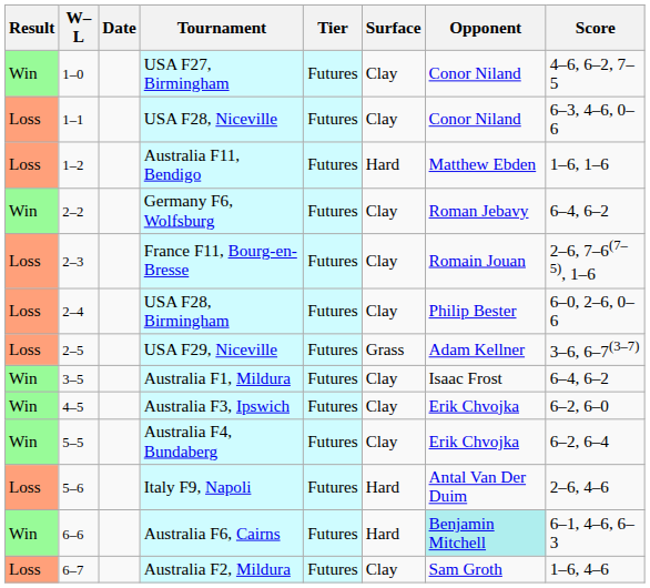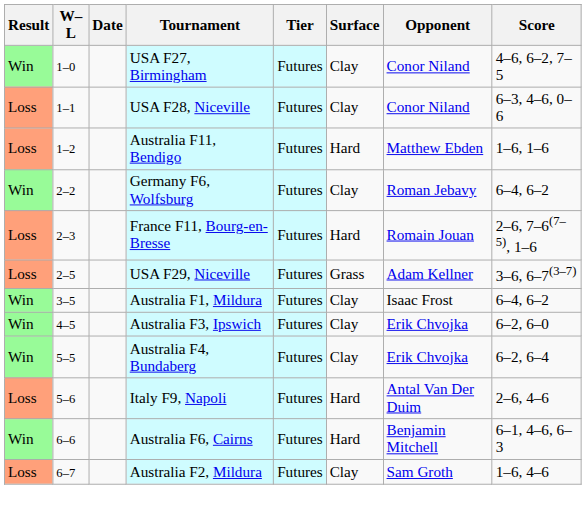France F11, Bourg-en-Bresse | Surface: Clay -> Hard
- row: Loss | 2–4 | USA F28, Birmingham | Futures | Clay | Philip Bester | 6–0, 2–6, 0–6
Australia F6, Cairns | Opponent: paleturquoise background -> no background
